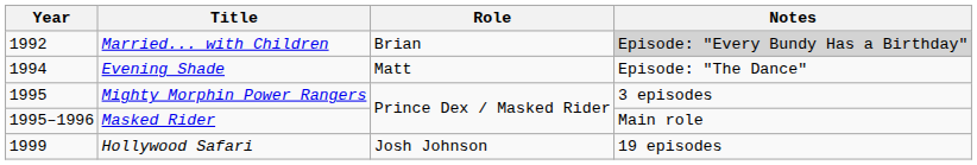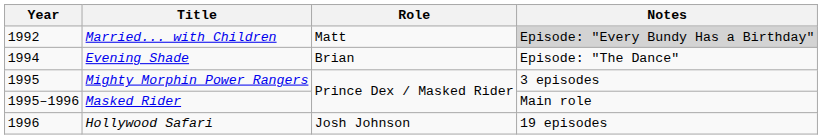Married... with Children | Role: Brian -> Matt
Evening Shade | Role: Matt -> Brian
Hollywood Safari | Year: 1999 -> 1996
